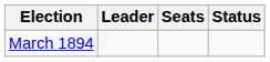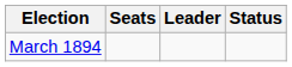columns swapped: Leader <-> Seats
